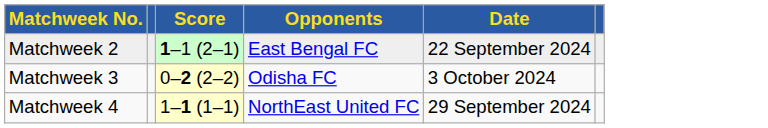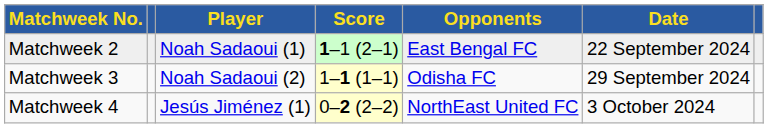+ column: Player | Noah Sadaoui (1) | Noah Sadaoui (2) | Jesús Jiménez (1)
Matchweek 3 | Score: 0–2 (2–2) -> 1–1 (1–1)
Matchweek 3 | Date: 3 October 2024 -> 29 September 2024
Matchweek 4 | Score: 1–1 (1–1) -> 0–2 (2–2)
Matchweek 4 | Date: 29 September 2024 -> 3 October 2024
